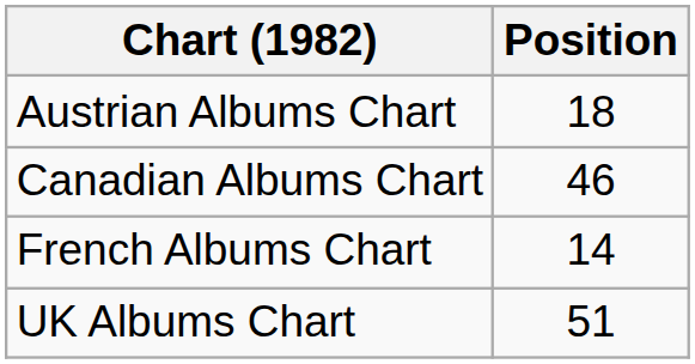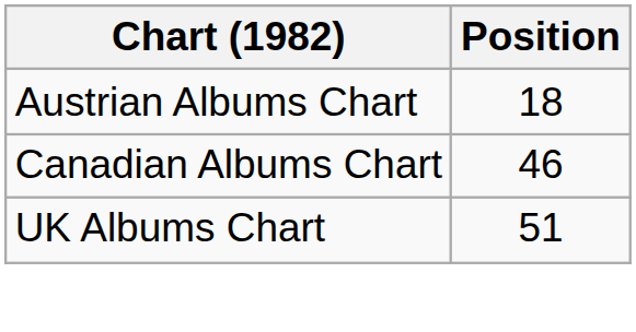- row: French Albums Chart | 14
